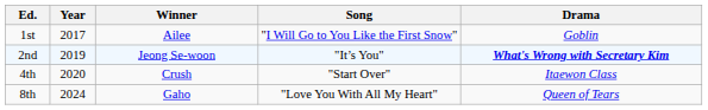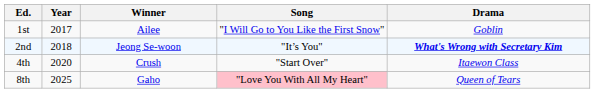2nd | Year: 2019 -> 2018
8th | Year: 2024 -> 2025
8th | Song: no background -> pink background
